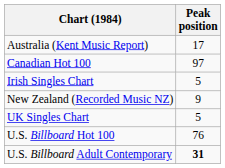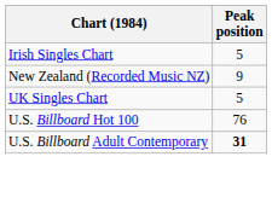- row: Australia (Kent Music Report) | 17
- row: Canadian Hot 100 | 97
